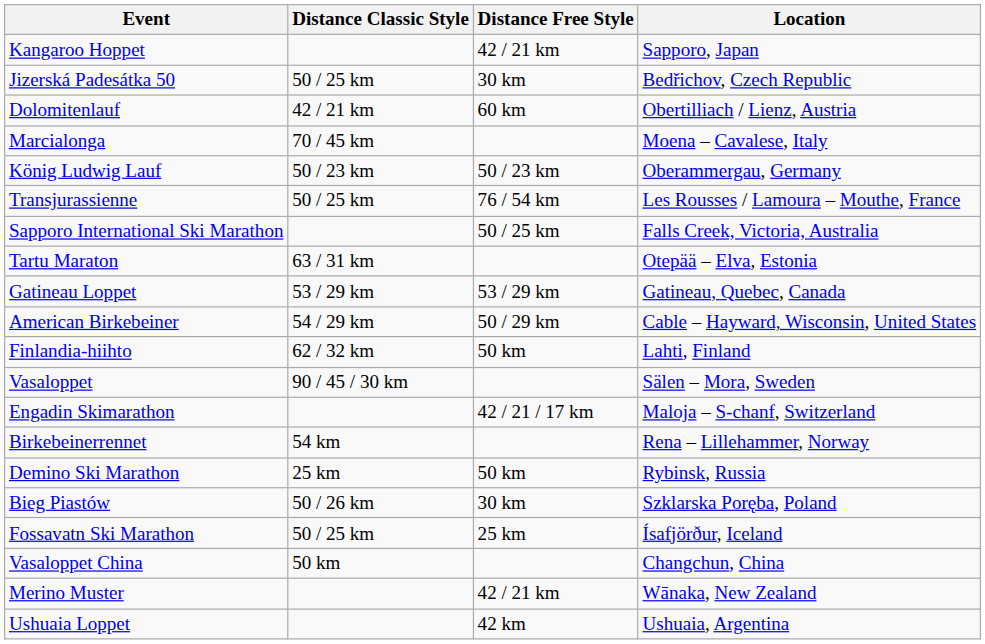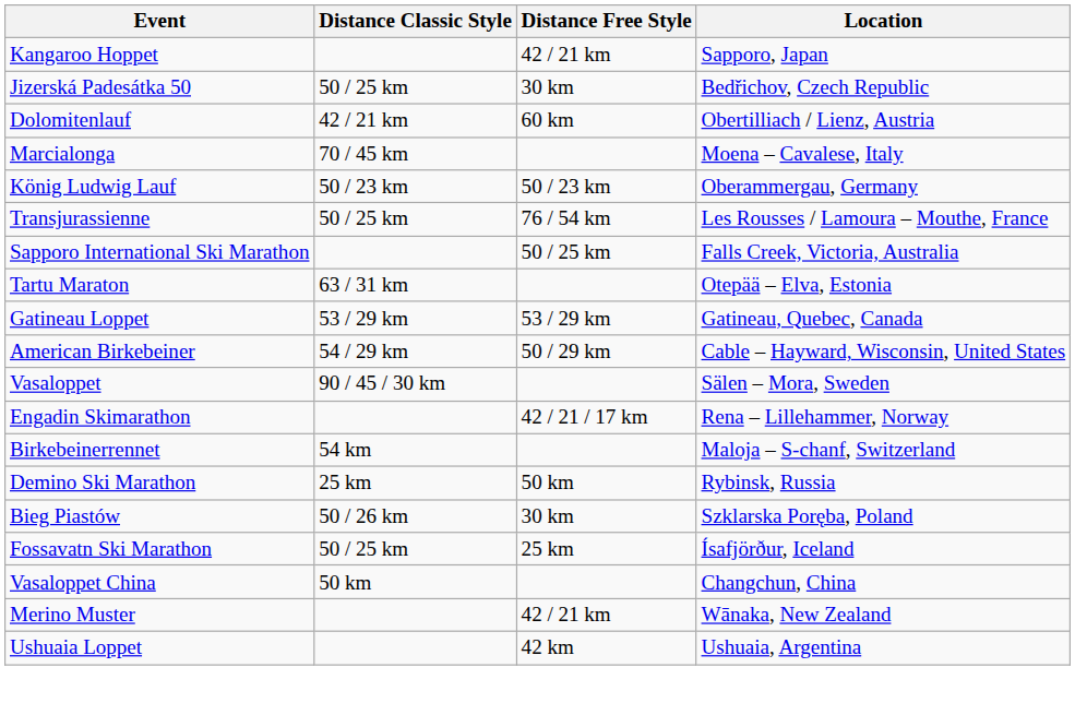- row: Finlandia-hiihto | 62 / 32 km | 50 km | Lahti, Finland
Engadin Skimarathon | Location: Maloja – S-chanf, Switzerland -> Rena – Lillehammer, Norway
Birkebeinerrennet | Location: Rena – Lillehammer, Norway -> Maloja – S-chanf, Switzerland
